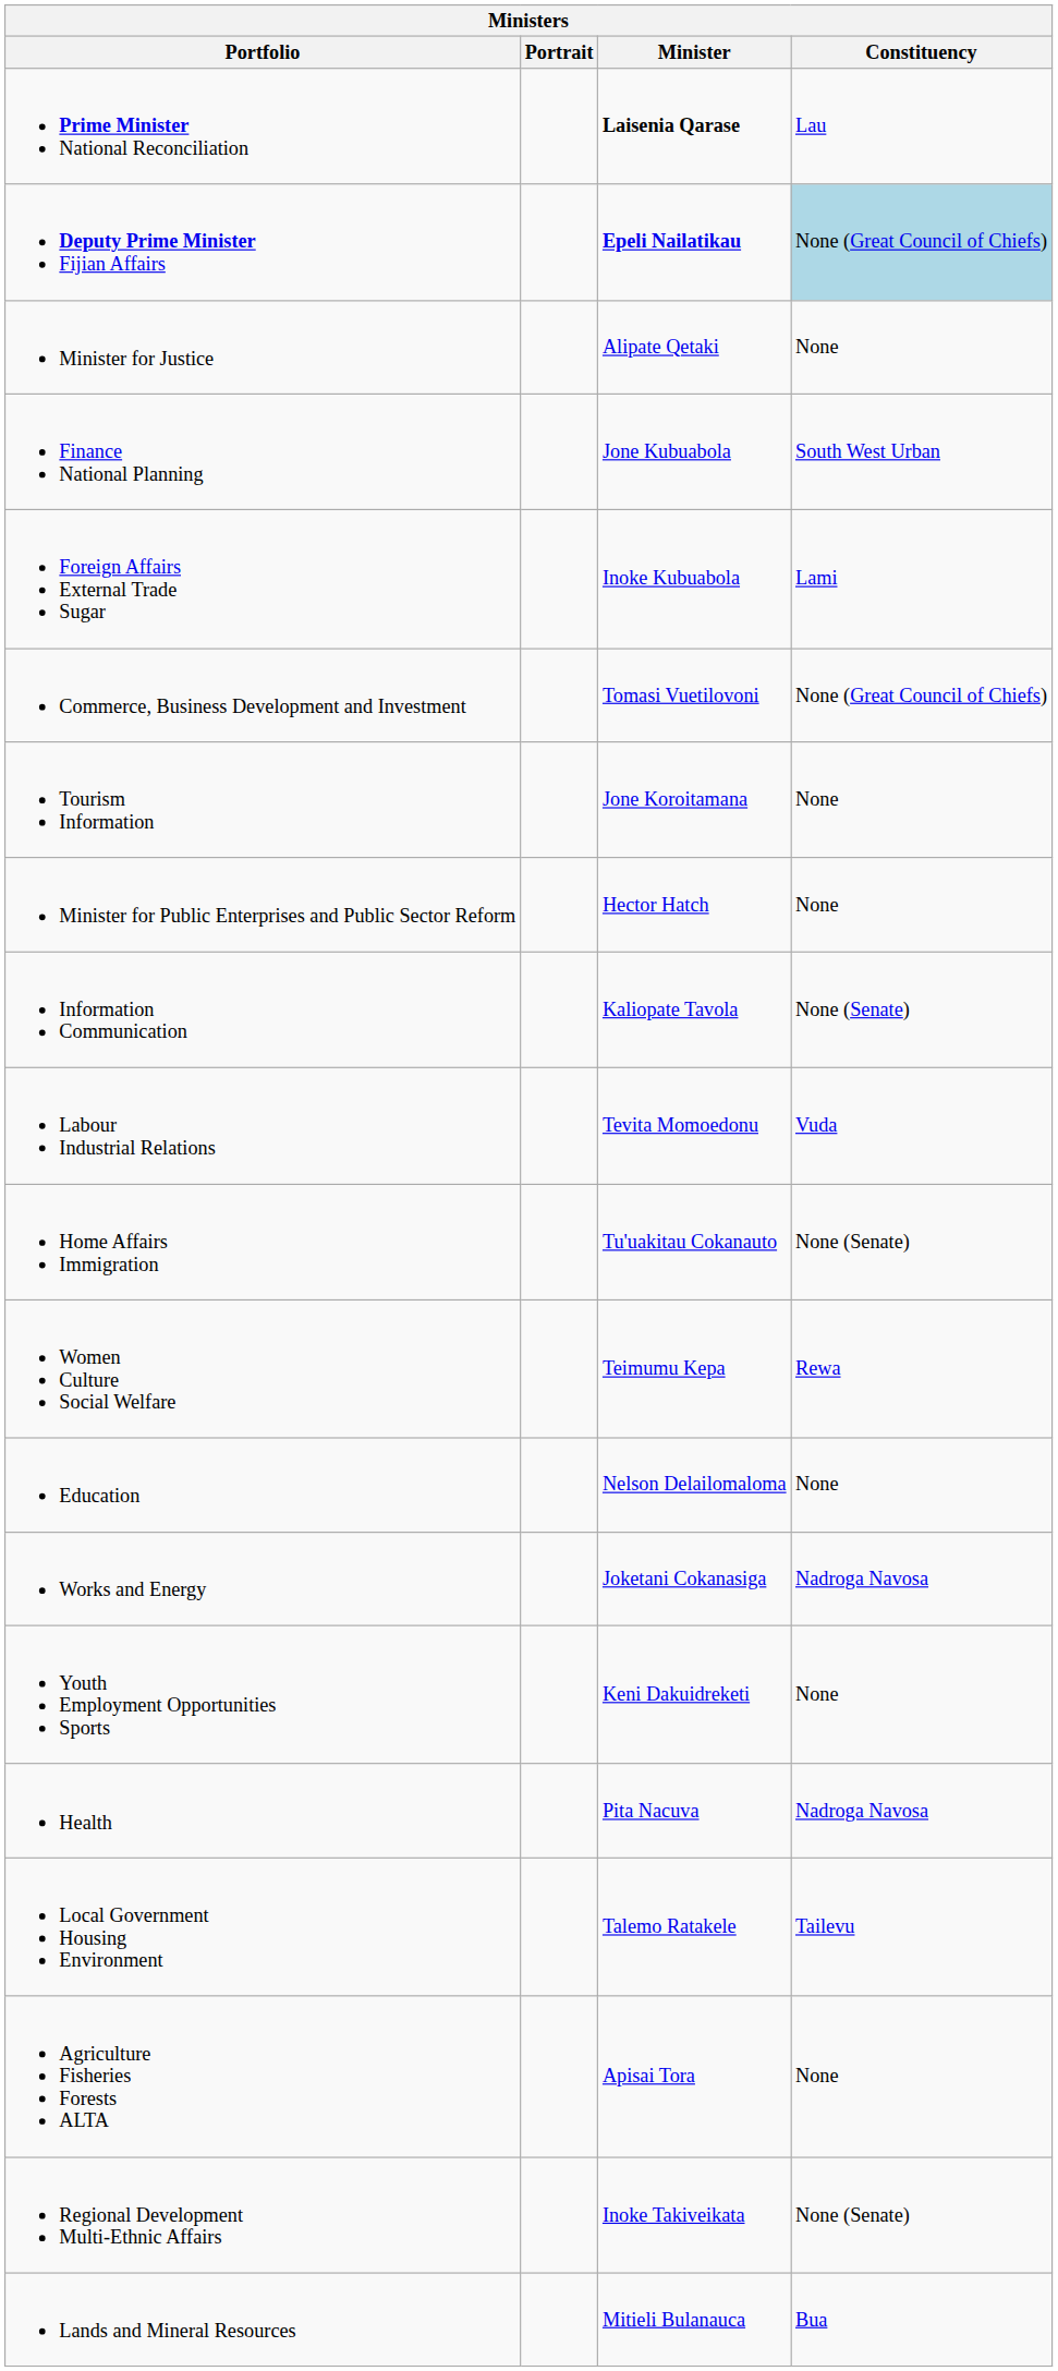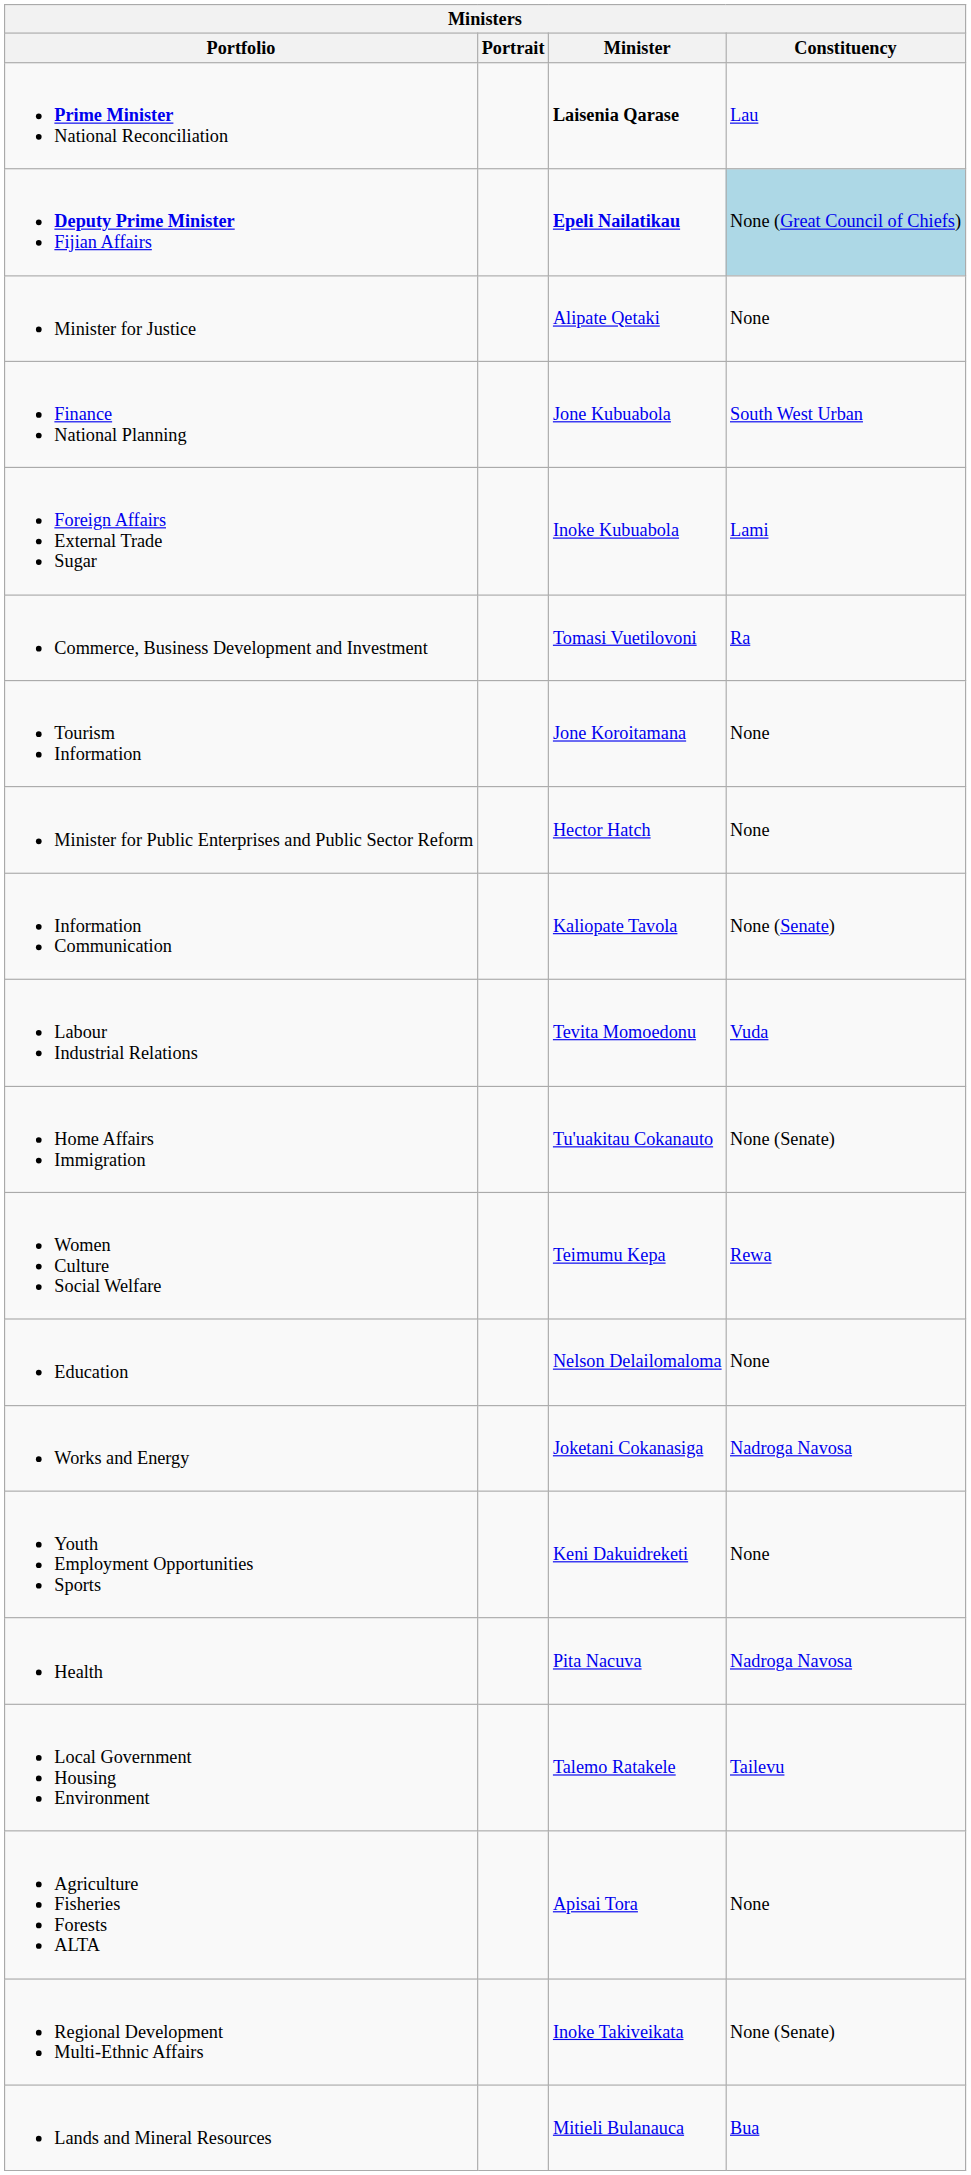Commerce, Business Development and Investment | Constituency: None (Great Council of Chiefs) -> Ra
